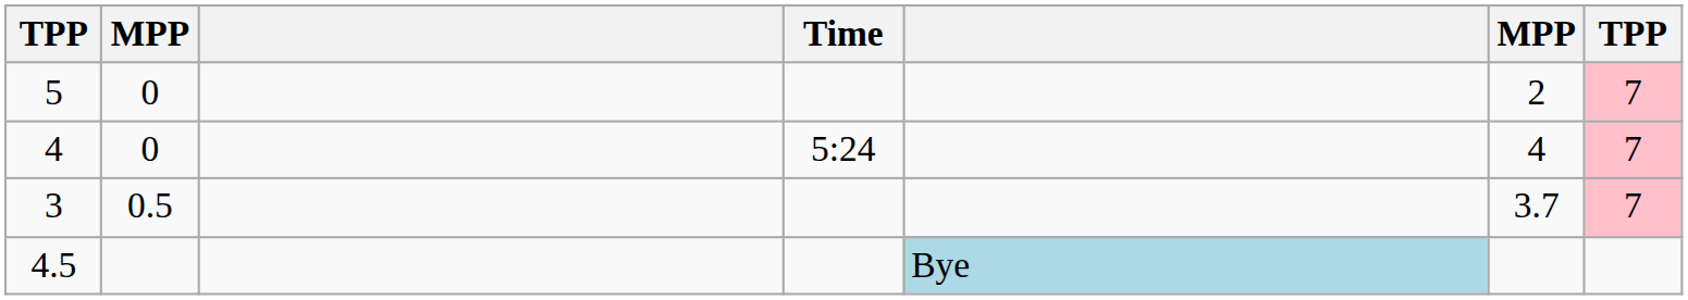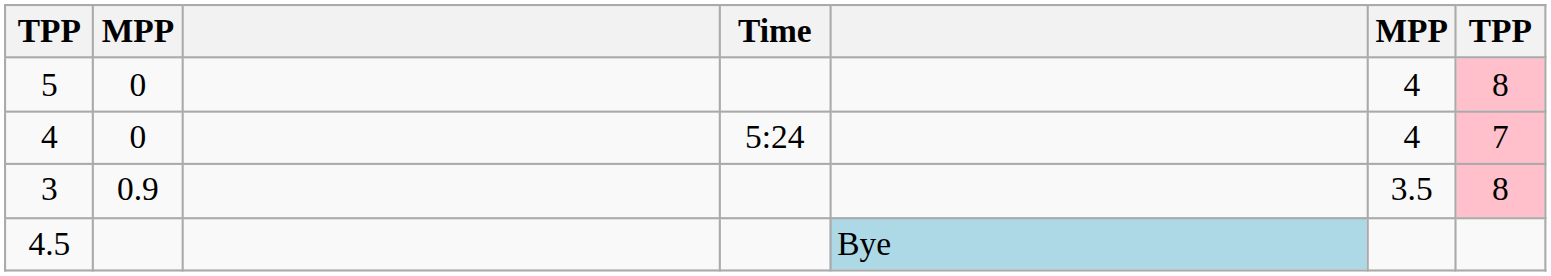5 | column 6: 2 -> 4
5 | column 7: 7 -> 8
3 | column 2: 0.5 -> 0.9
3 | column 6: 3.7 -> 3.5
3 | column 7: 7 -> 8
